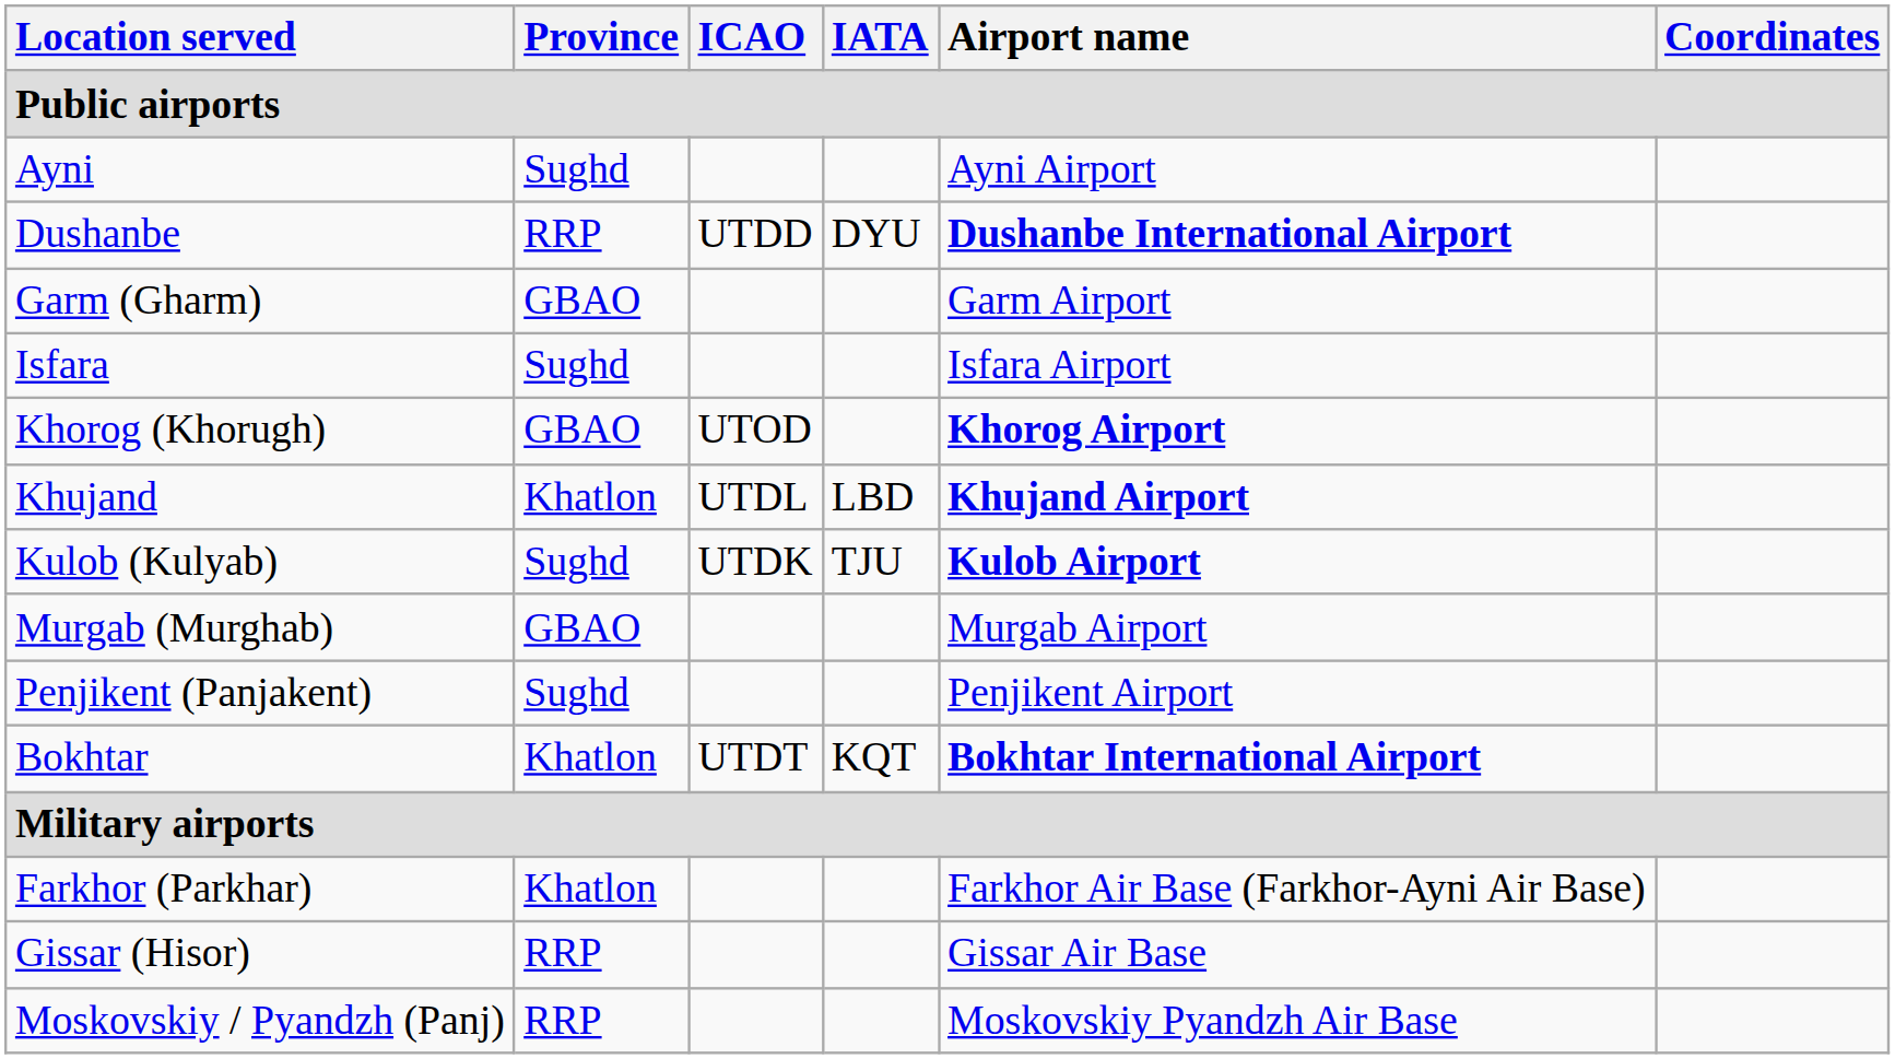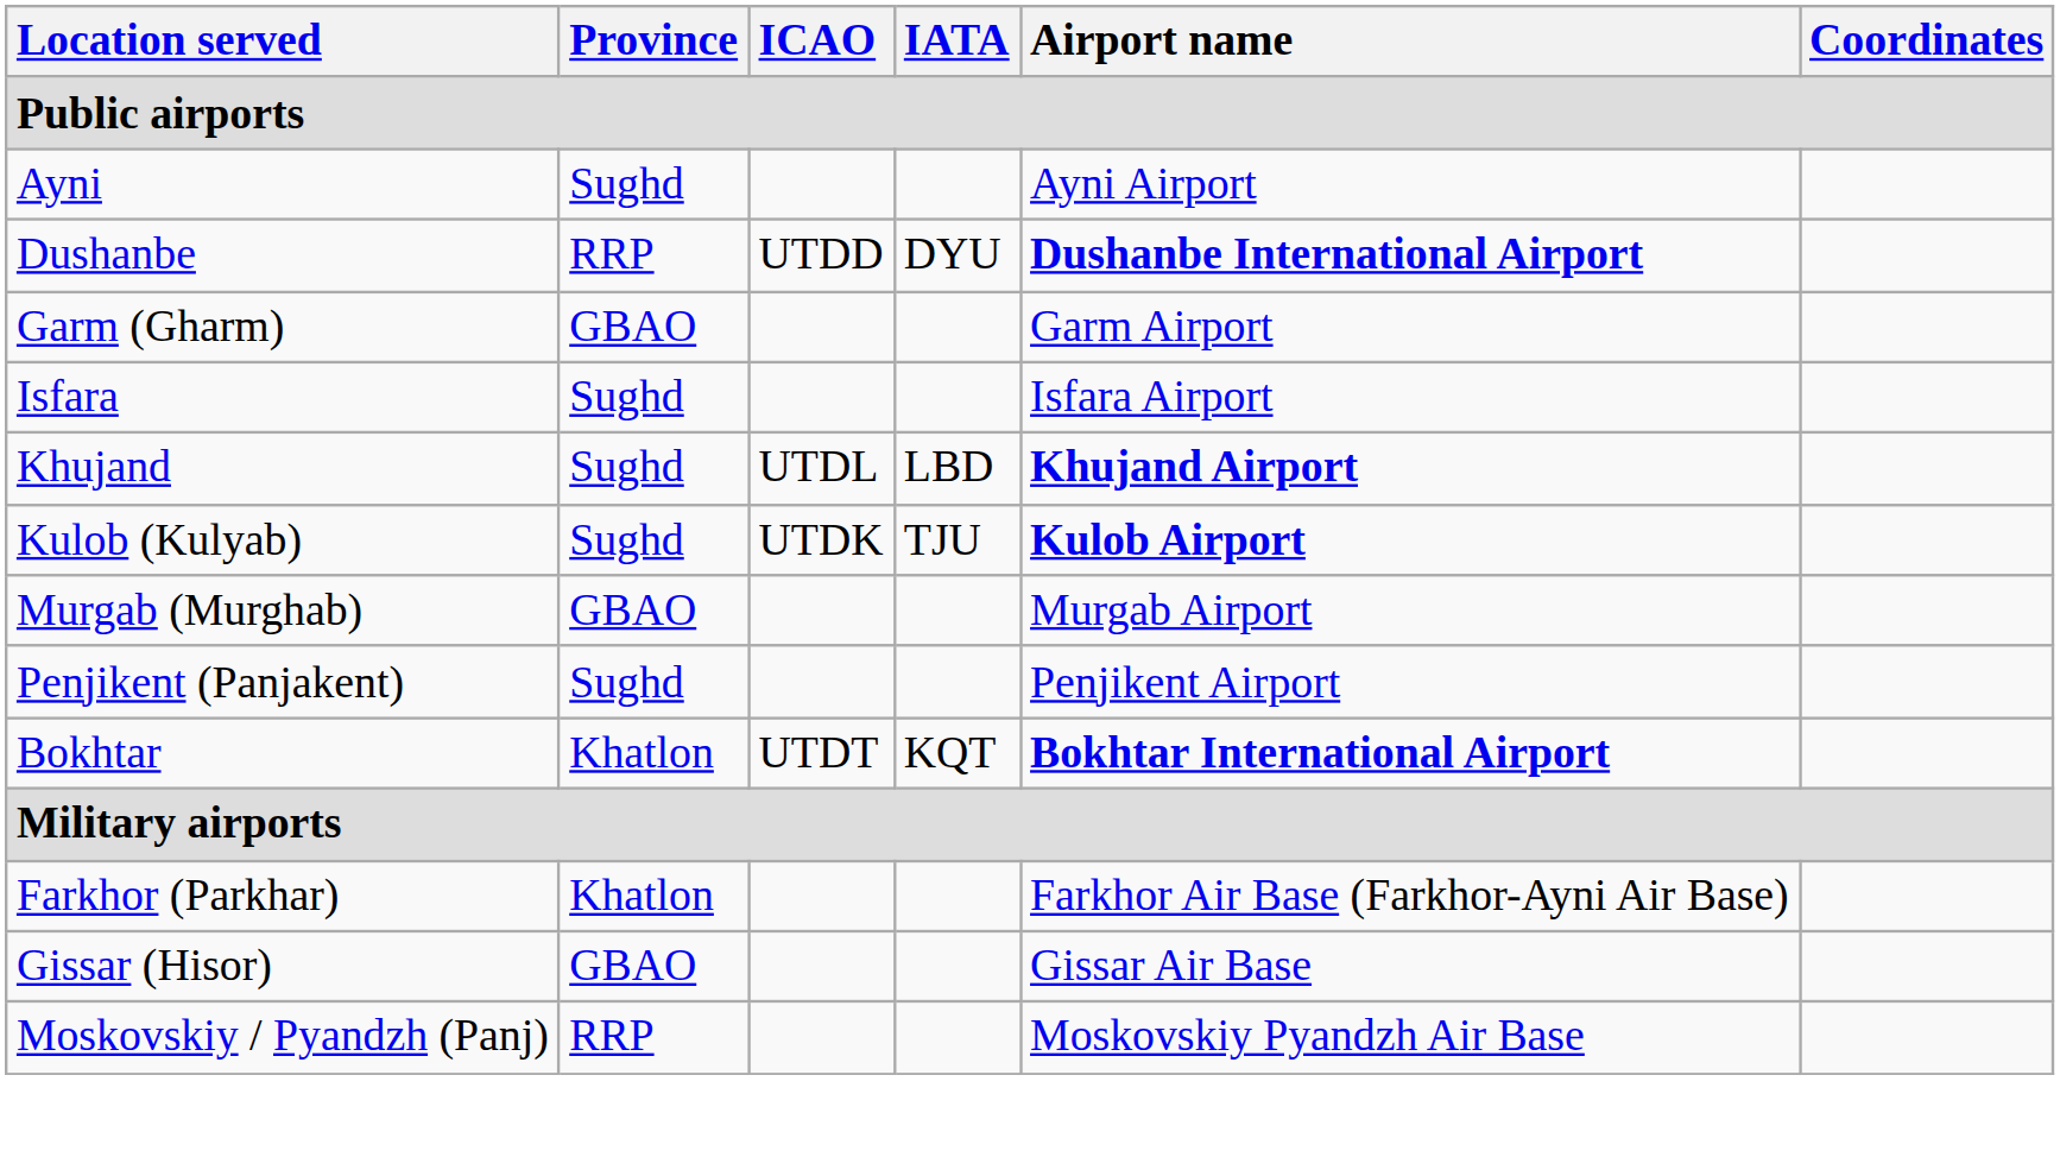- row: Khorog (Khorugh) | GBAO | UTOD | Khorog Airport
Khujand | Province: Khatlon -> Sughd
Gissar (Hisor) | Province: RRP -> GBAO
